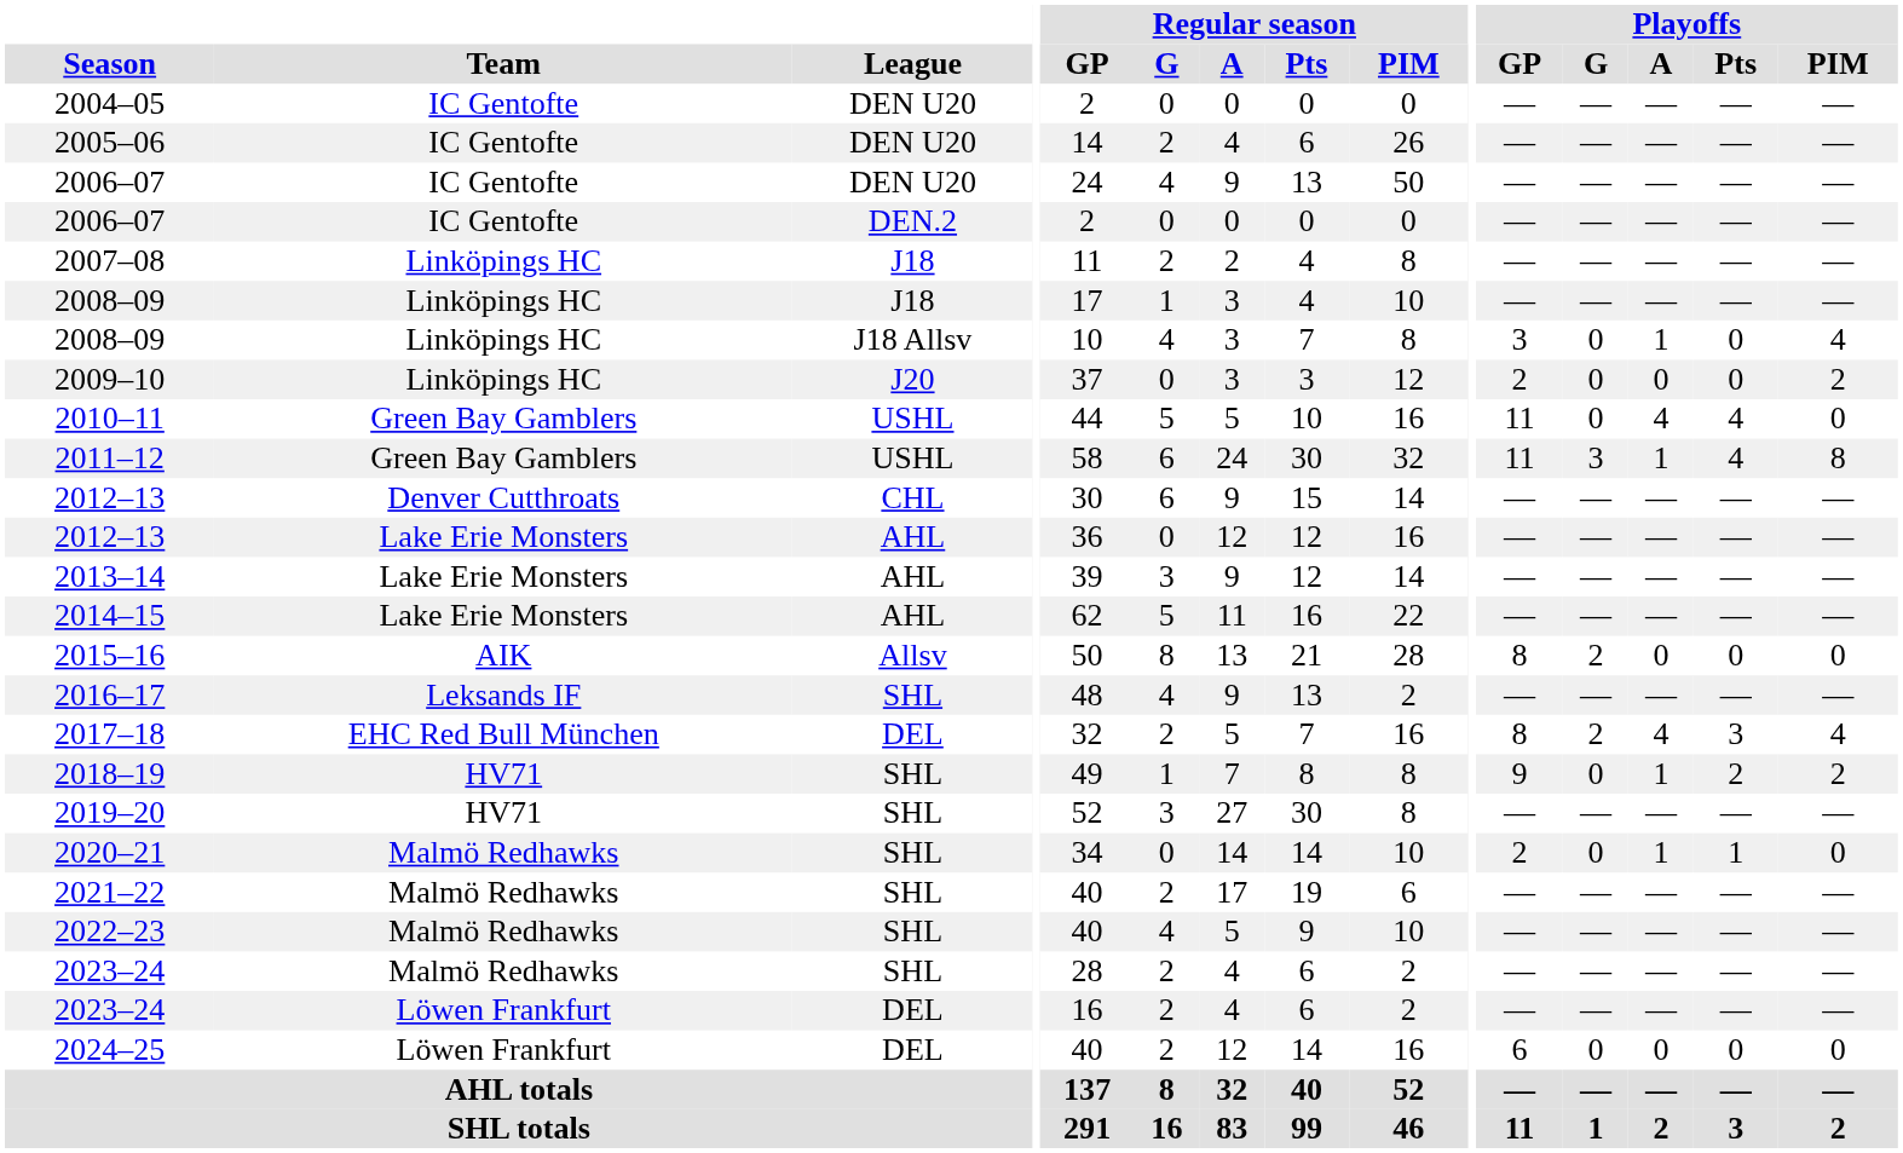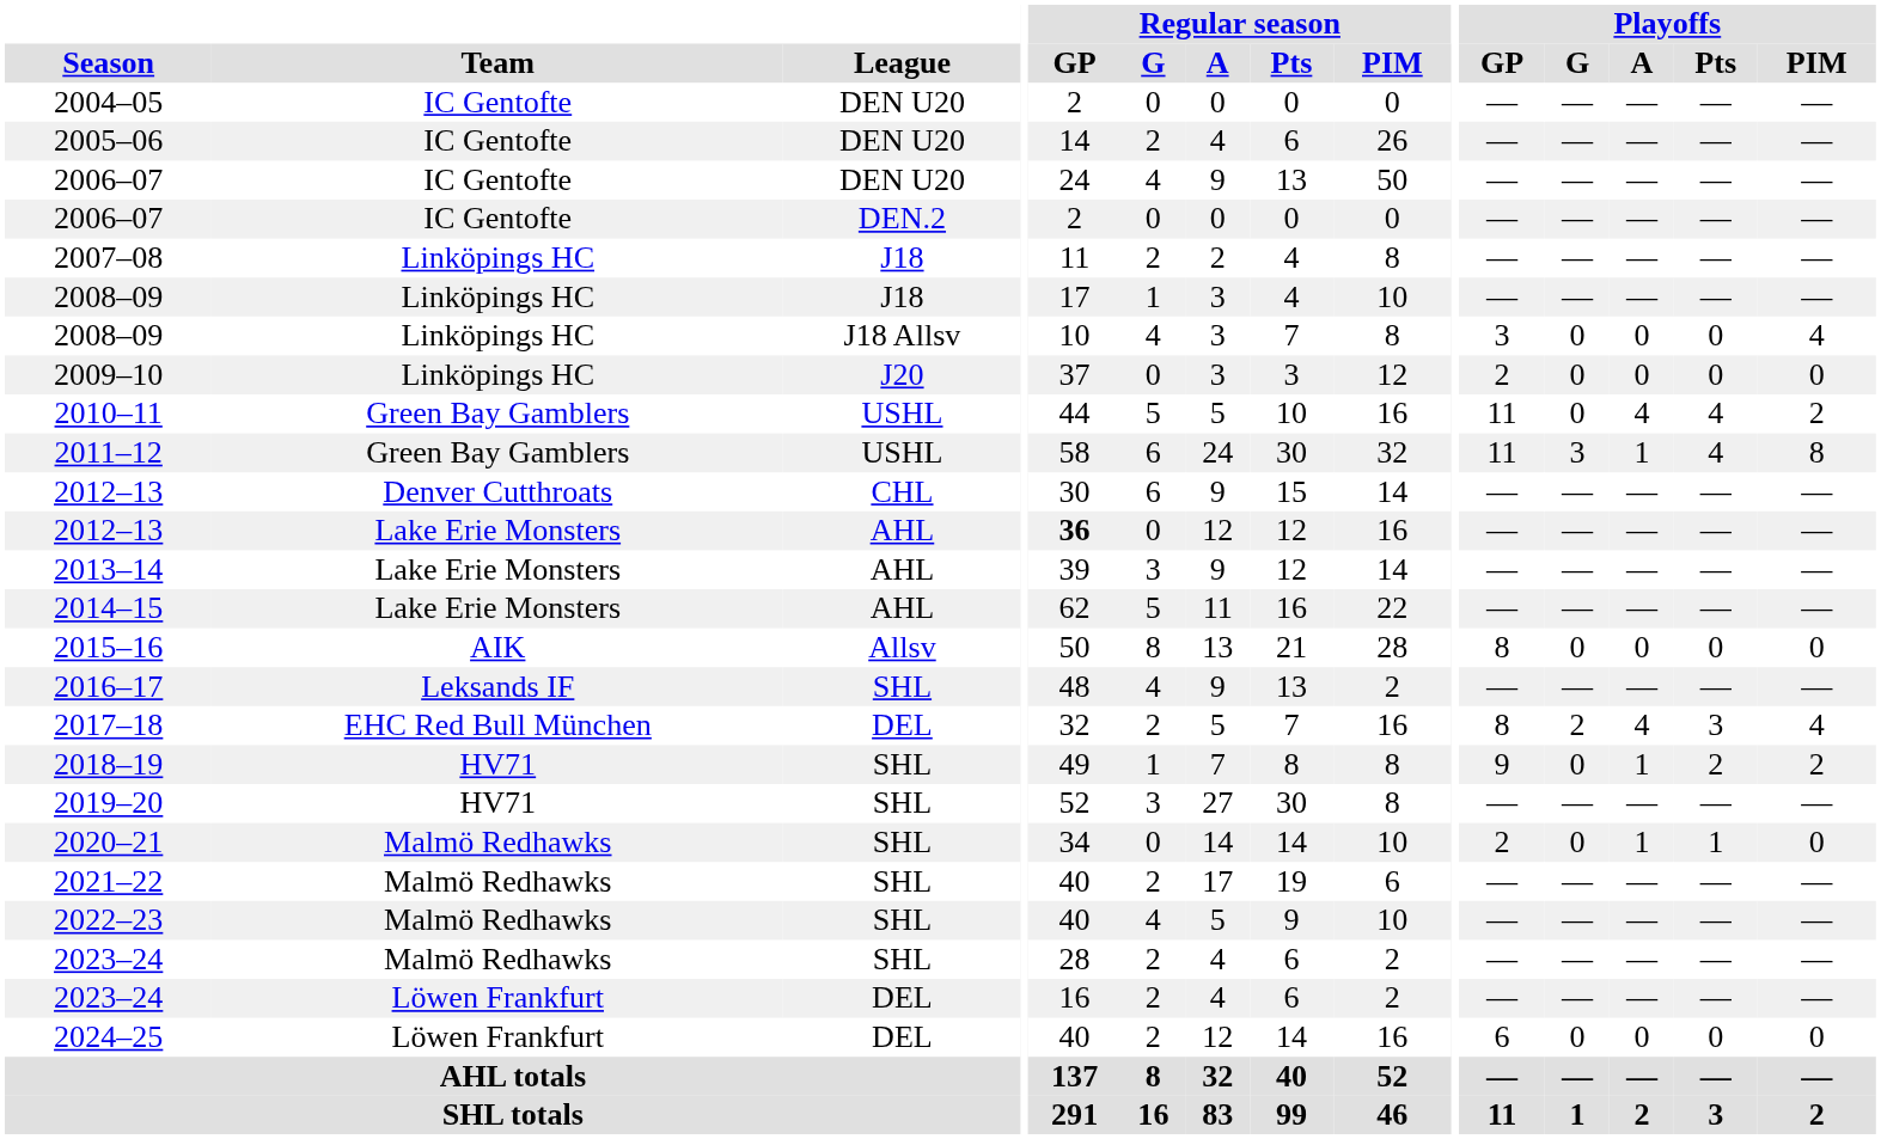2008–09 / J18 Allsv | Playoffs / A: 1 -> 0
2009–10 | Playoffs / PIM: 2 -> 0
2010–11 | Playoffs / PIM: 0 -> 2
2012–13 / AHL | Regular season / GP: normal -> bold
2015–16 | Playoffs / G: 2 -> 0
